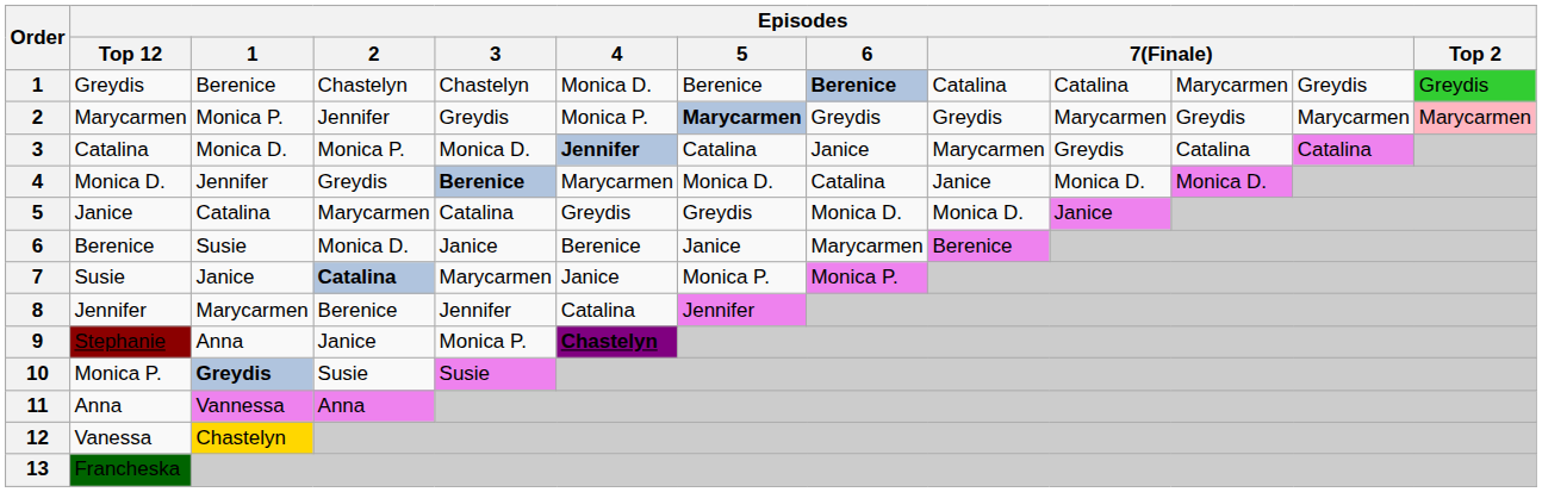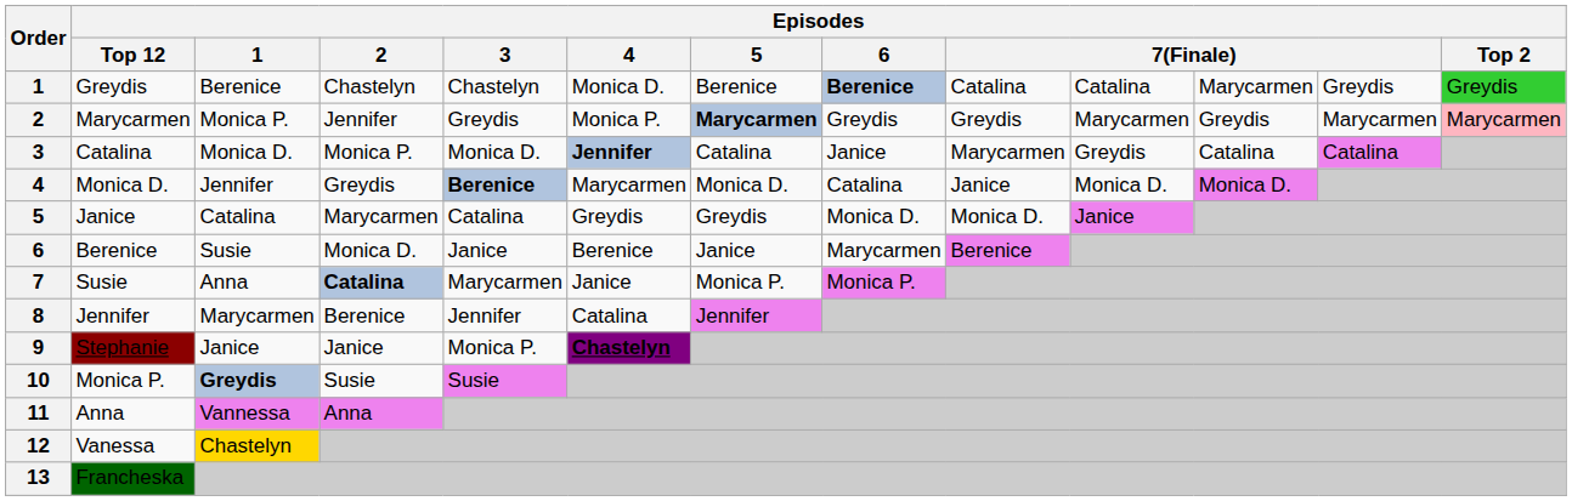7 | Episodes / 1: Janice -> Anna
9 | Episodes / 1: Anna -> Janice
